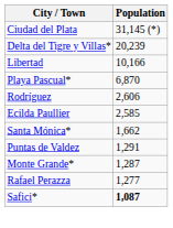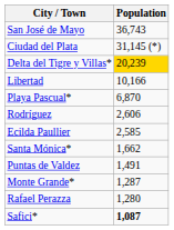+ row: San José de Mayo | 36,743
Delta del Tigre y Villas* | Population: no background -> gold background
Puntas de Valdez | Population: 1,291 -> 1,491
Rafael Perazza | Population: 1,277 -> 1,280
